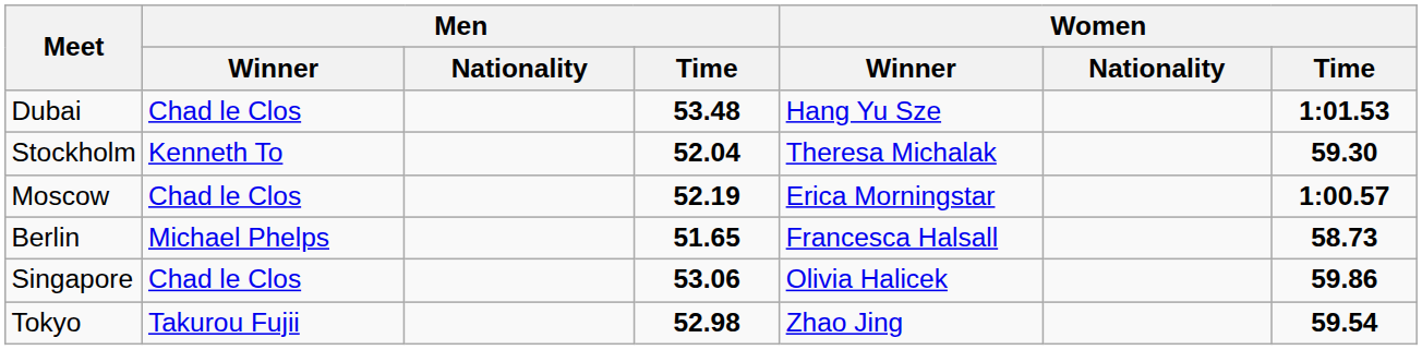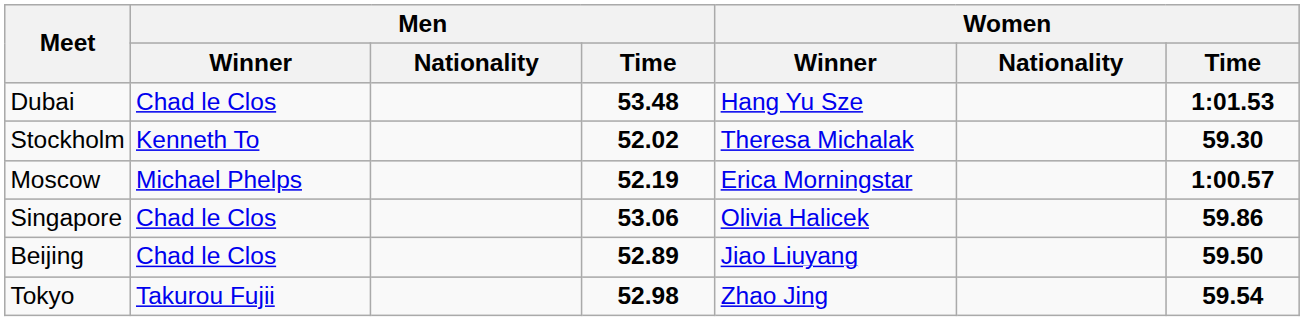Stockholm | Men / Time: 52.04 -> 52.02
Moscow | Men / Winner: Chad le Clos -> Michael Phelps
- row: Berlin | Michael Phelps | 51.65 | Francesca Halsall | 58.73
+ row: Beijing | Chad le Clos | 52.89 | Jiao Liuyang | 59.50
